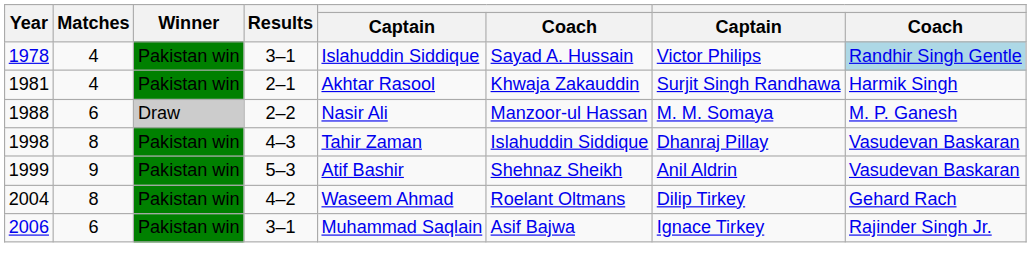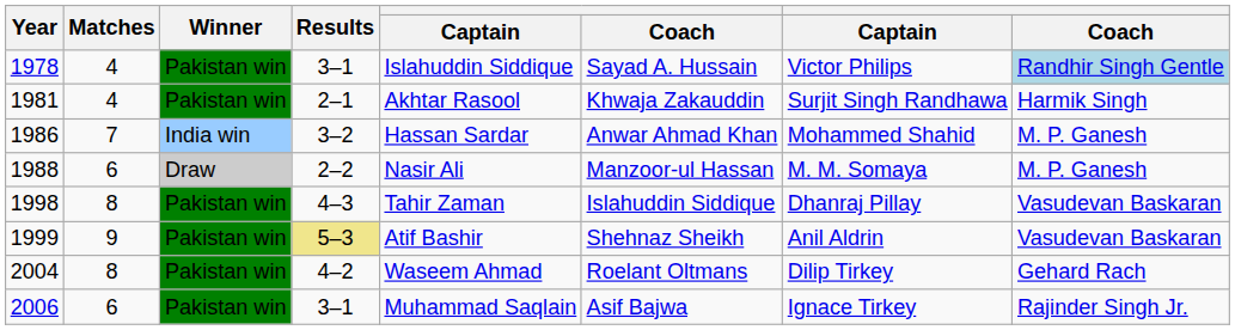+ row: 1986 | 7 | India win | 3–2 | Hassan Sardar | Anwar Ahmad Khan | Mohammed Shahid | M. P. Ganesh
1999 | Results: no background -> khaki background
